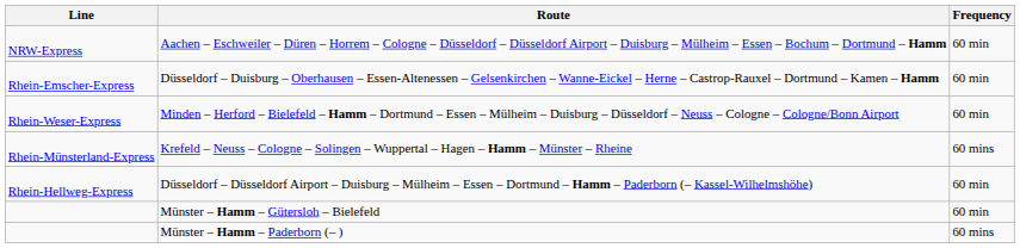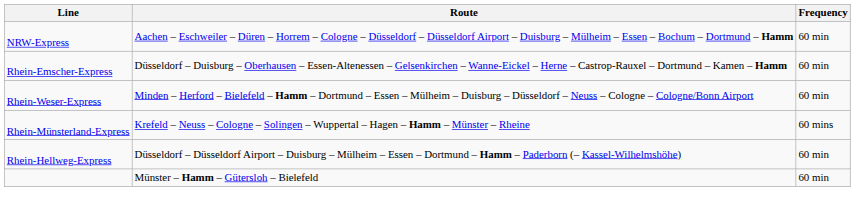- row: Münster – Hamm – Paderborn (– ) | 60 mins
